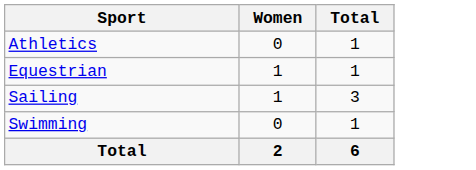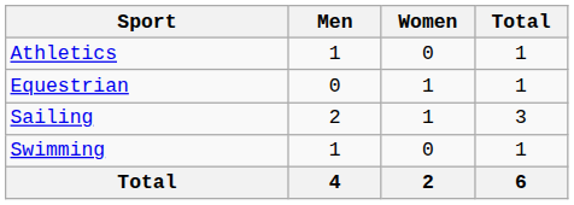+ column: Men | 1 | 0 | 2 | 1 | 4
